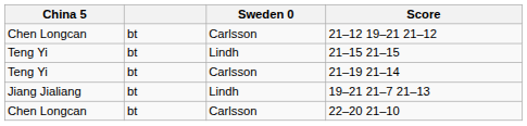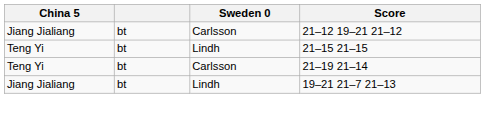21–12 19–21 21–12 | China 5: Chen Longcan -> Jiang Jialiang
- row: Chen Longcan | bt | Carlsson | 22–20 21–10
